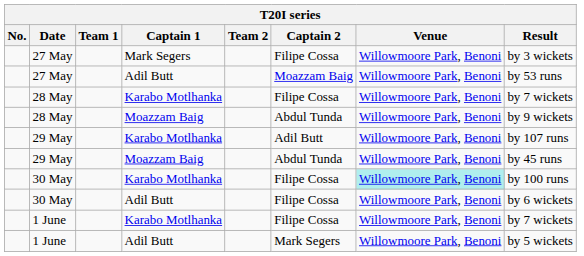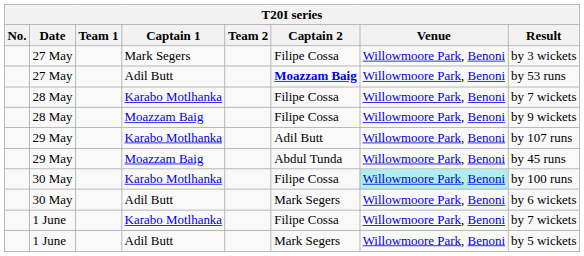27 May / Adil Butt | Captain 2: normal -> bold
28 May / Moazzam Baig | Captain 2: Abdul Tunda -> Filipe Cossa
30 May / Adil Butt | Captain 2: Filipe Cossa -> Mark Segers
